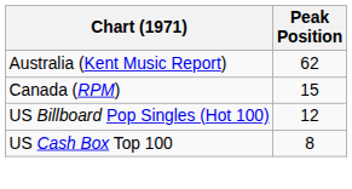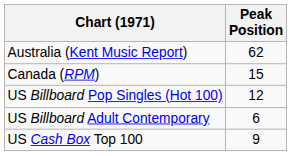+ row: US Billboard Adult Contemporary | 6
US Cash Box Top 100 | Peak Position: 8 -> 9
